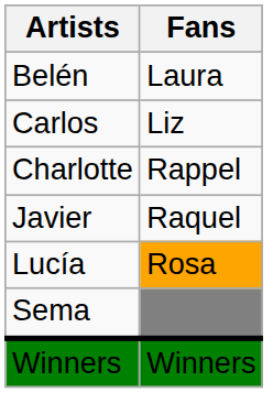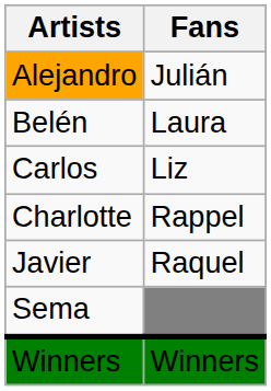+ row: Alejandro | Julián
- row: Lucía | Rosa
